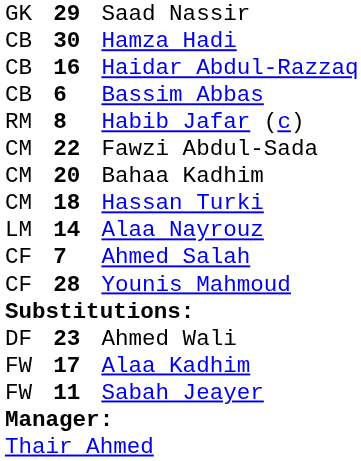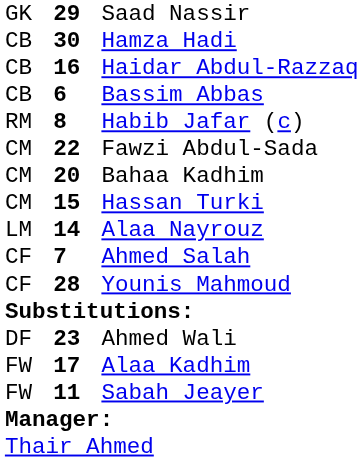Hassan Turki | column 2: 18 -> 15
